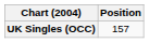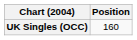UK Singles (OCC) | Position: 157 -> 160
